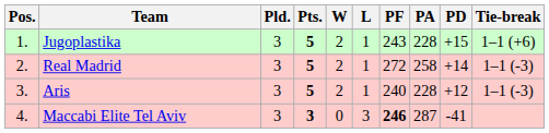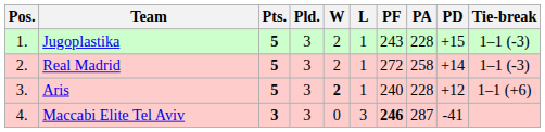columns swapped: Pld. <-> Pts.
Jugoplastika | Tie-break: 1–1 (+6) -> 1–1 (-3)
Aris | W: normal -> bold
Aris | Tie-break: 1–1 (-3) -> 1–1 (+6)
